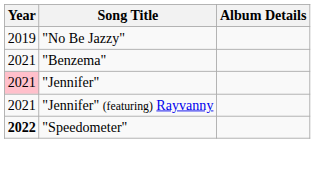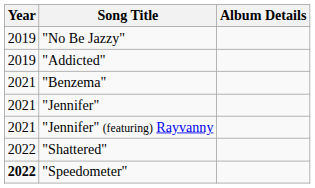+ row: 2019 | "Addicted"
"Jennifer" | Year: pink background -> no background
+ row: 2022 | "Shattered"
